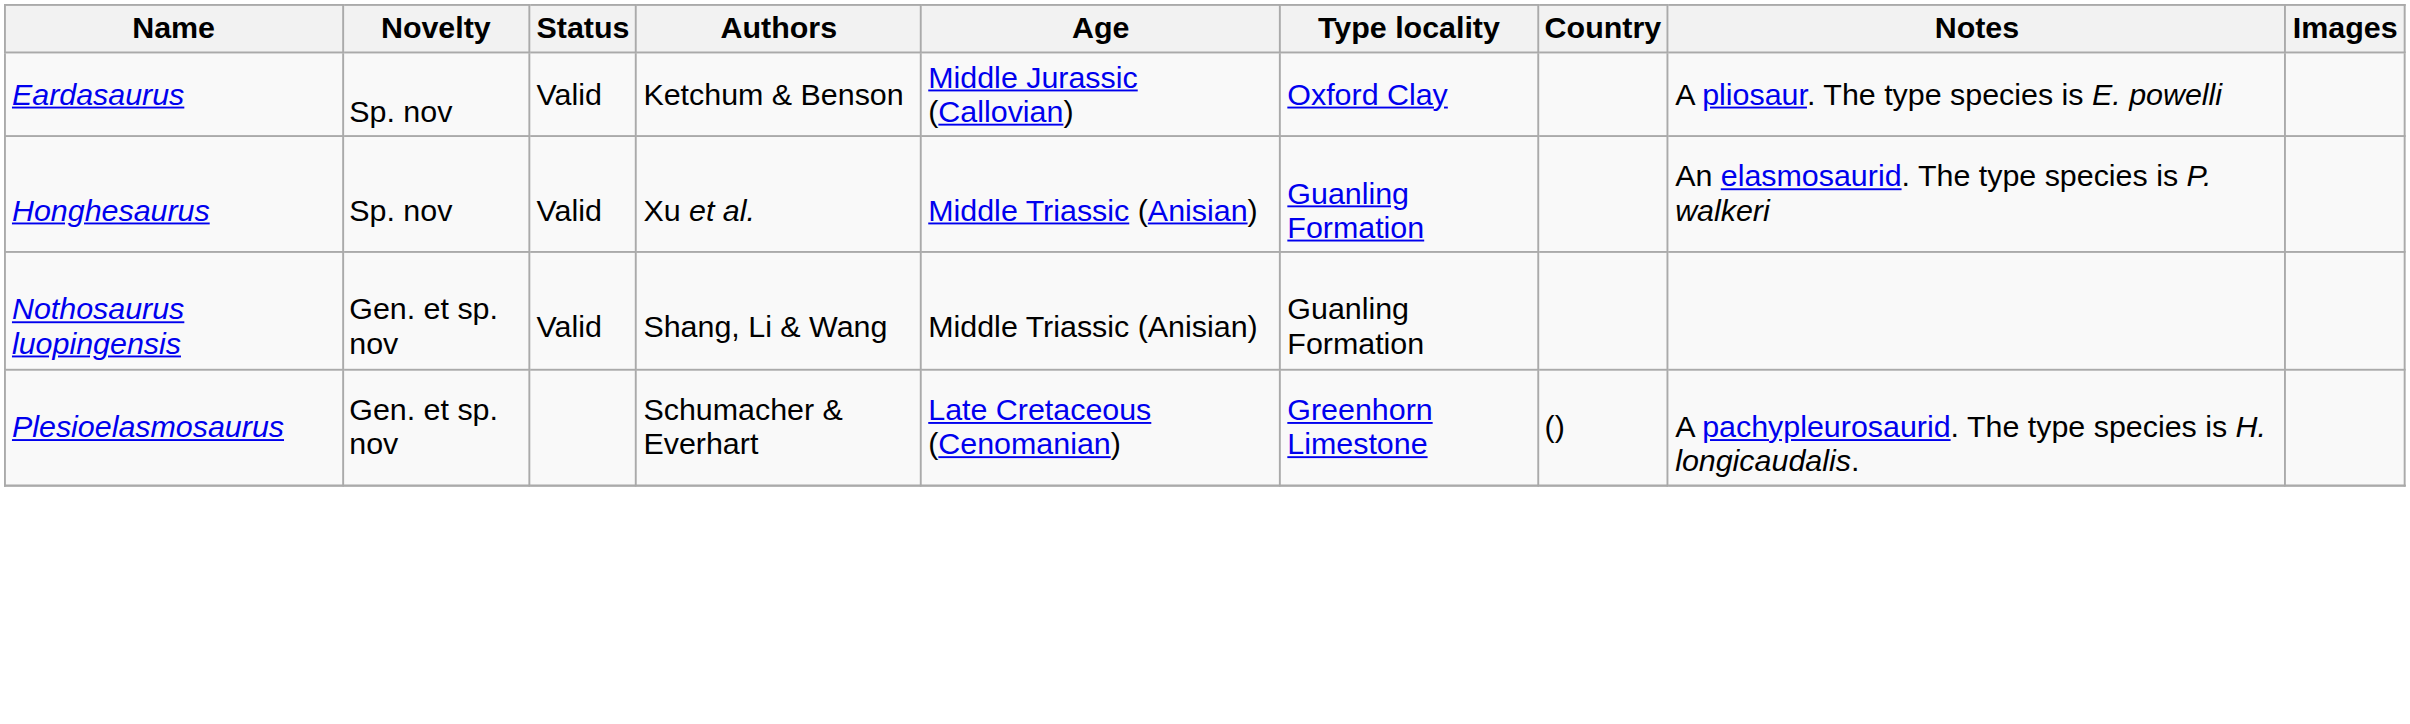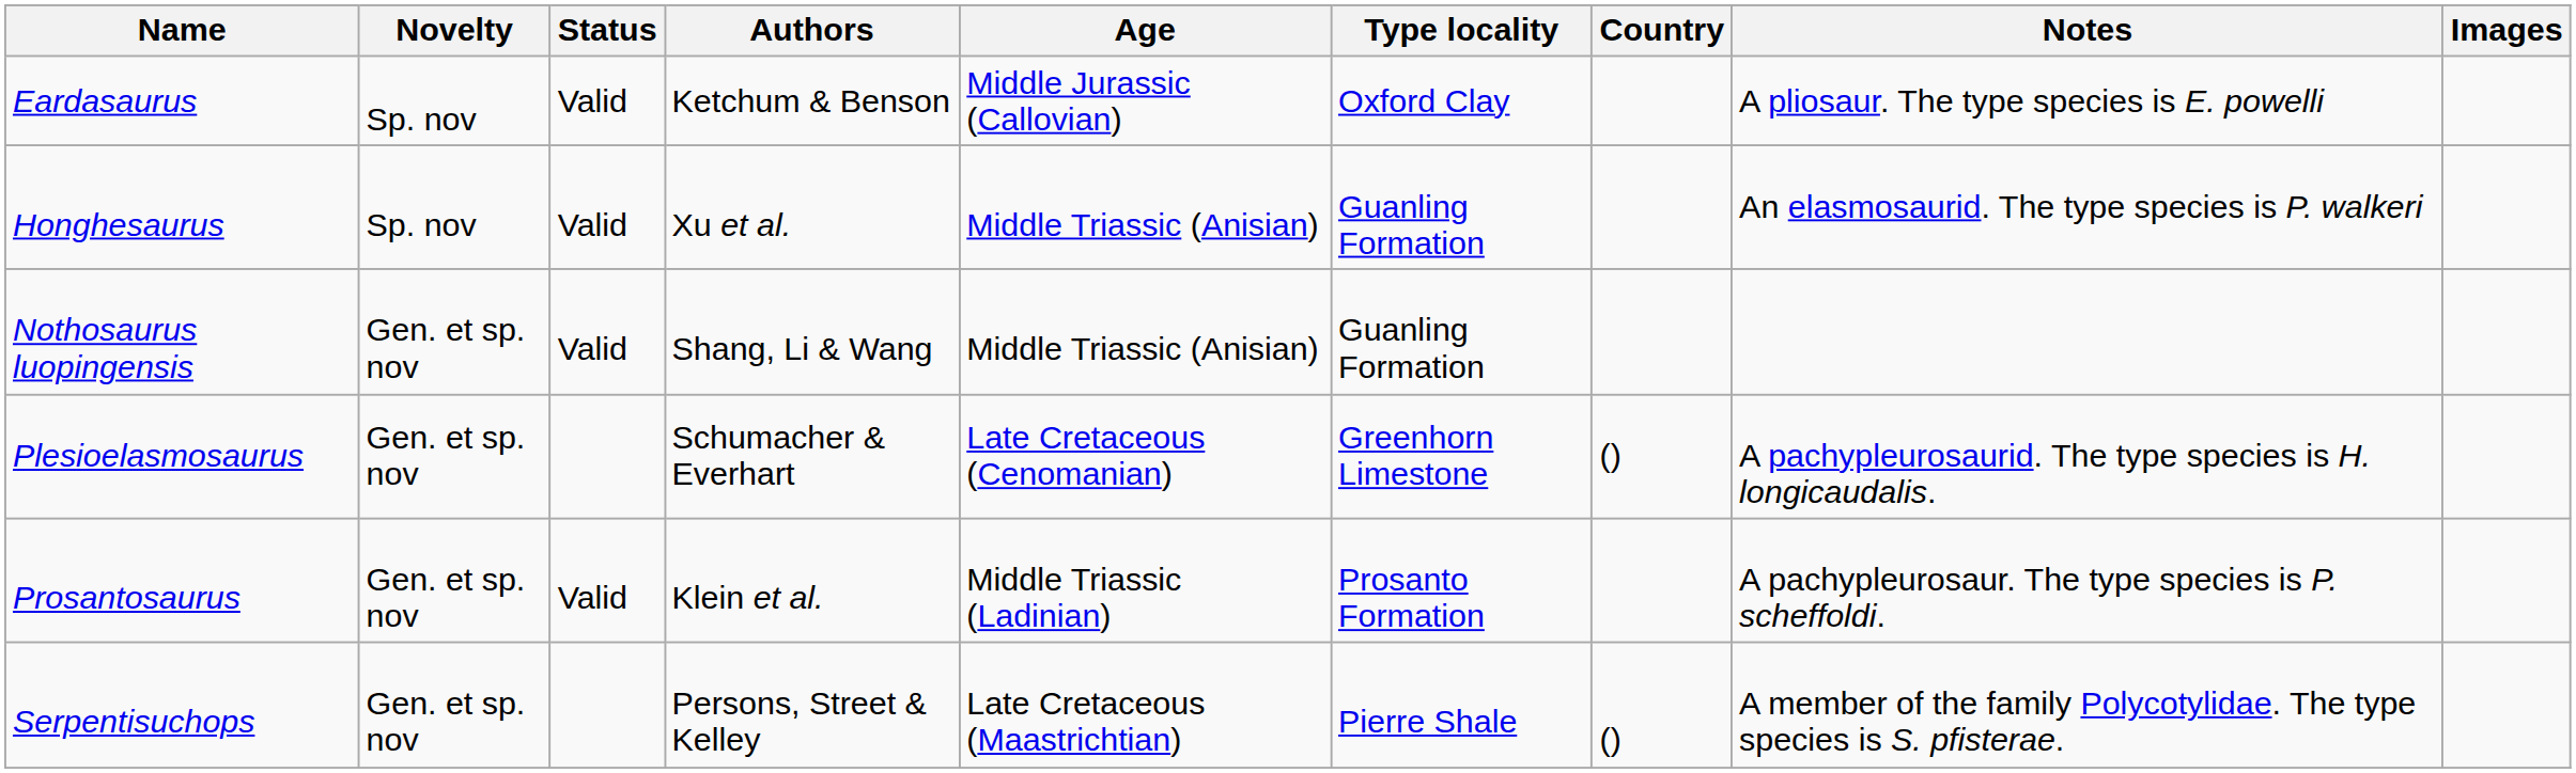+ row: Prosantosaurus | Gen. et sp. nov | Valid | Klein et al. | Middle Triassic (Ladinian) | Prosanto Formation | A pachypleurosaur. The type species is P. scheffoldi.
+ row: Serpentisuchops | Gen. et sp. nov | Persons, Street & Kelley | Late Cretaceous (Maastrichtian) | Pierre Shale | () | A member of the family Polycotylidae. The type species is S. pfisterae.
